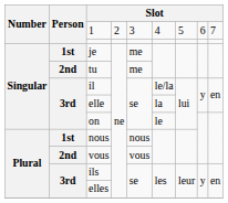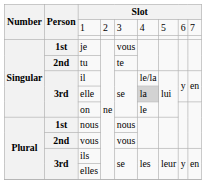je | column 5: me -> vous
tu | column 5: me -> te
elle | column 6: no background -> lightgrey background
